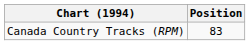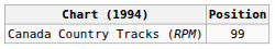Canada Country Tracks (RPM) | Position: 83 -> 99
